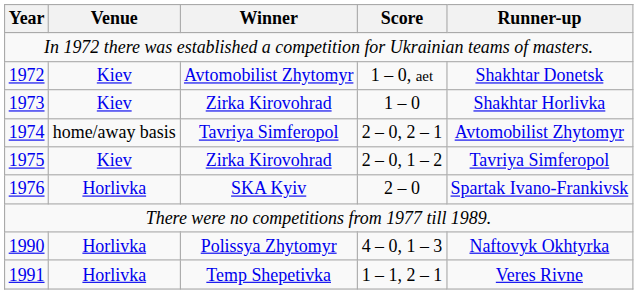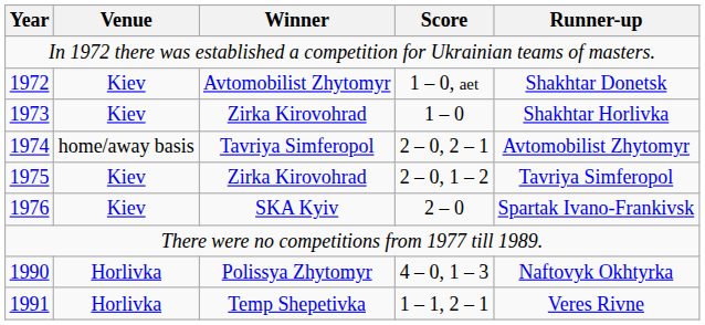1976 | Venue: Horlivka -> Kiev
